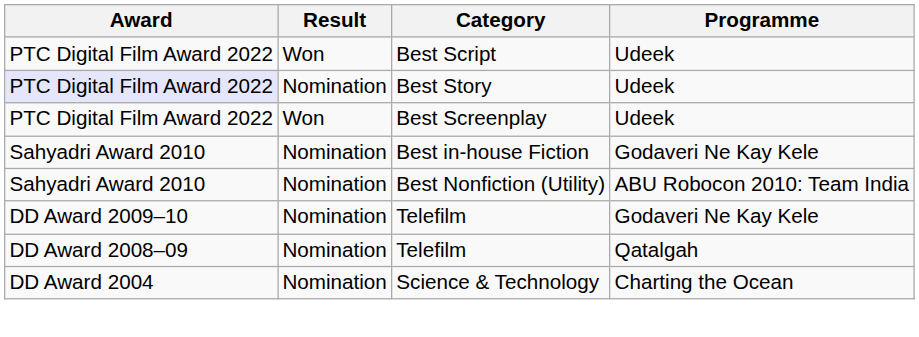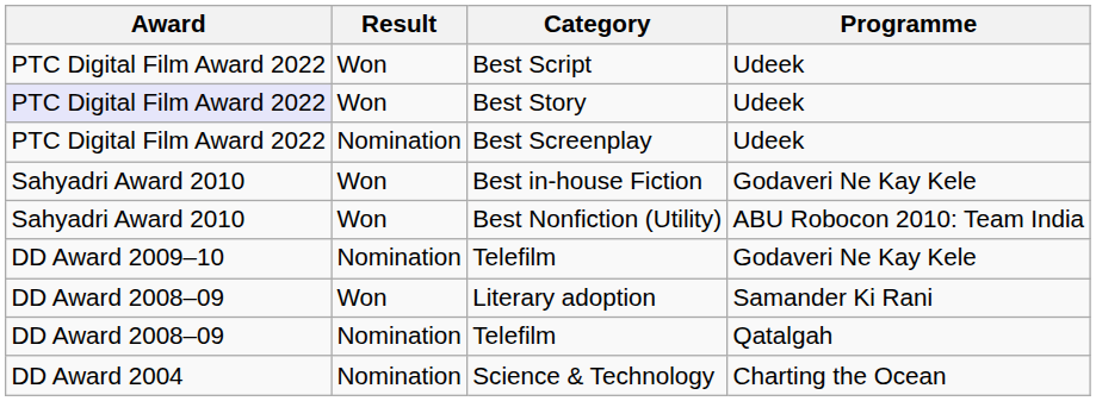Best Story | Result: Nomination -> Won
Best Screenplay | Result: Won -> Nomination
Best in-house Fiction | Result: Nomination -> Won
Best Nonfiction (Utility) | Result: Nomination -> Won
+ row: DD Award 2008–09 | Won | Literary adoption | Samander Ki Rani
